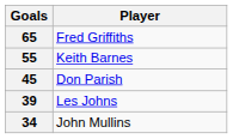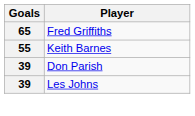Don Parish | Goals: 45 -> 39
- row: 34 | John Mullins
